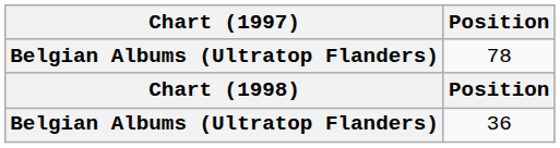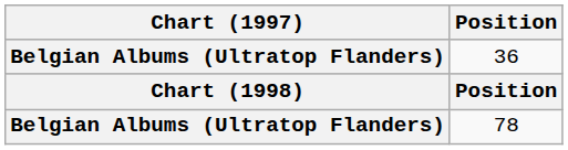rows swapped: 36 <-> 78
